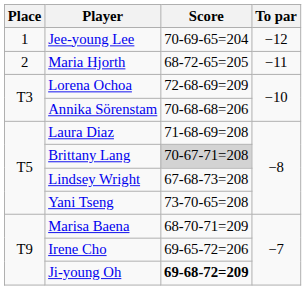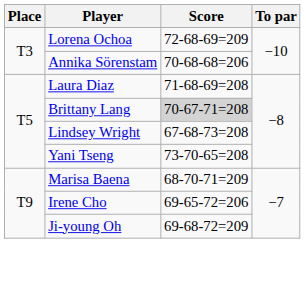- row: 1 | Jee-young Lee | 70-69-65=204 | −12
- row: 2 | Maria Hjorth | 68-72-65=205 | −11
Ji-young Oh | Score: bold -> normal
